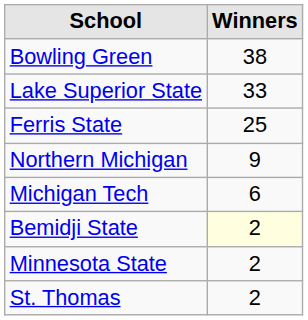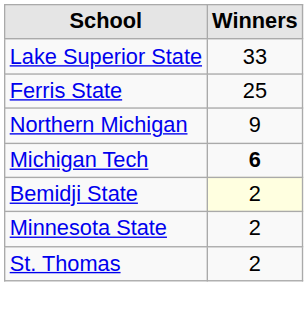- row: Bowling Green | 38
Michigan Tech | Winners: normal -> bold
